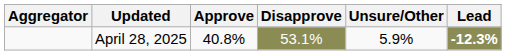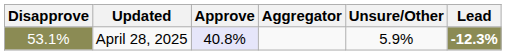columns swapped: Aggregator <-> Disapprove
April 28, 2025 | Approve: no background -> lavender background
